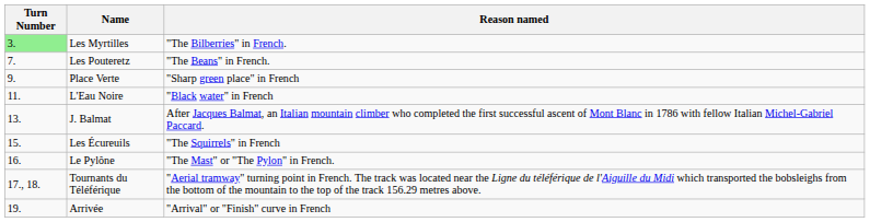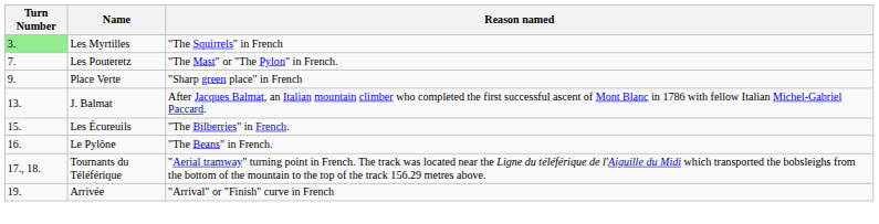Les Myrtilles | Reason named: "The Bilberries" in French. -> "The Squirrels" in French
Les Pouteretz | Reason named: "The Beans" in French. -> "The Mast" or "The Pylon" in French.
- row: 11. | L'Eau Noire | "Black water" in French
Les Écureuils | Reason named: "The Squirrels" in French -> "The Bilberries" in French.
Le Pylône | Reason named: "The Mast" or "The Pylon" in French. -> "The Beans" in French.
